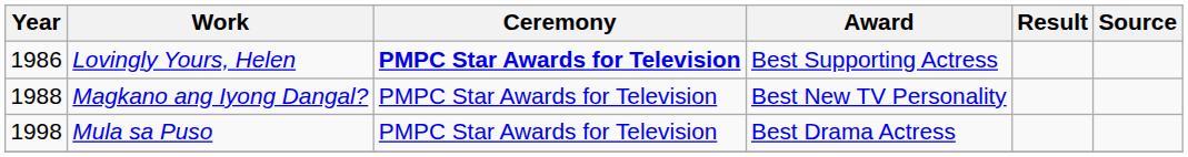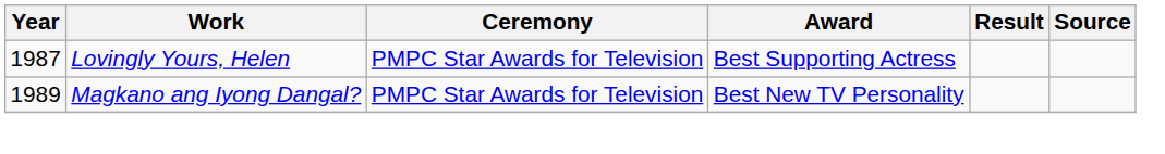Lovingly Yours, Helen | Year: 1986 -> 1987
Lovingly Yours, Helen | Ceremony: bold -> normal
Magkano ang Iyong Dangal? | Year: 1988 -> 1989
- row: 1998 | Mula sa Puso | PMPC Star Awards for Television | Best Drama Actress
